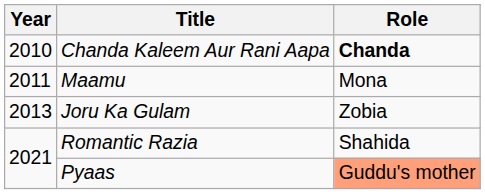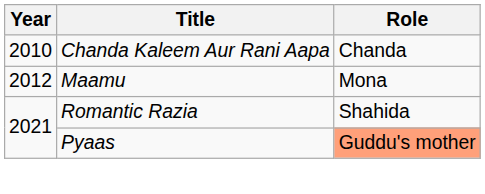Chanda Kaleem Aur Rani Aapa | Role: bold -> normal
Maamu | Year: 2011 -> 2012
- row: 2013 | Joru Ka Gulam | Zobia
